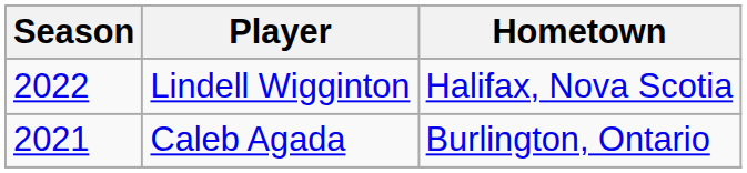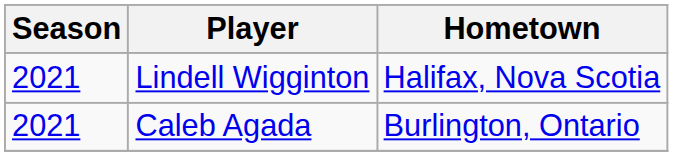Lindell Wigginton | Season: 2022 -> 2021
